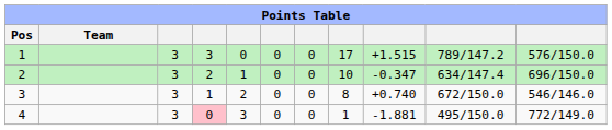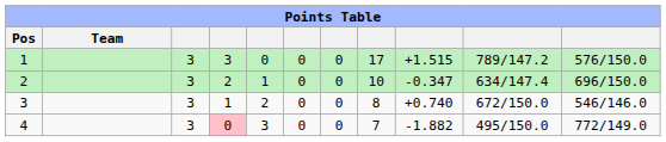4 | column 8: 1 -> 7
4 | column 9: -1.881 -> -1.882
